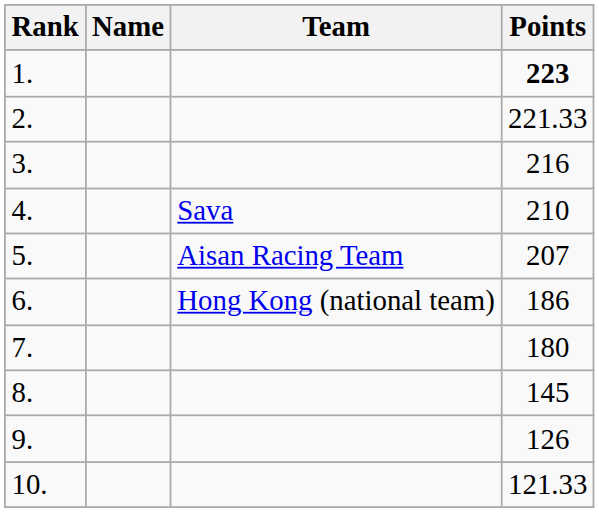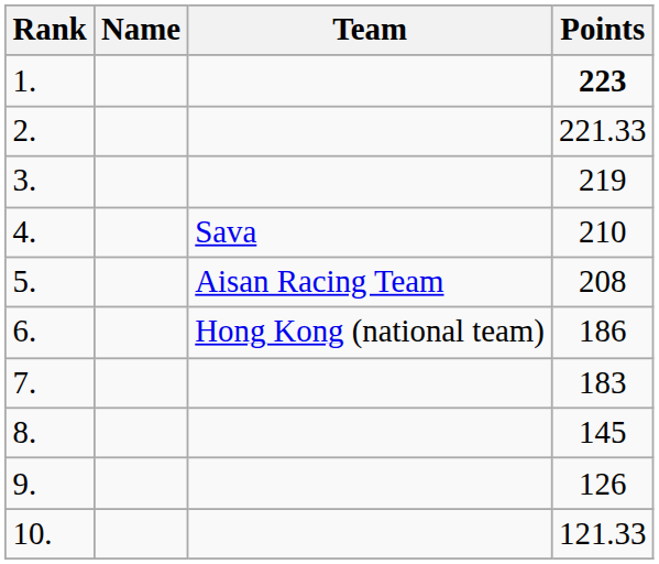3. | Points: 216 -> 219
5. | Points: 207 -> 208
7. | Points: 180 -> 183
